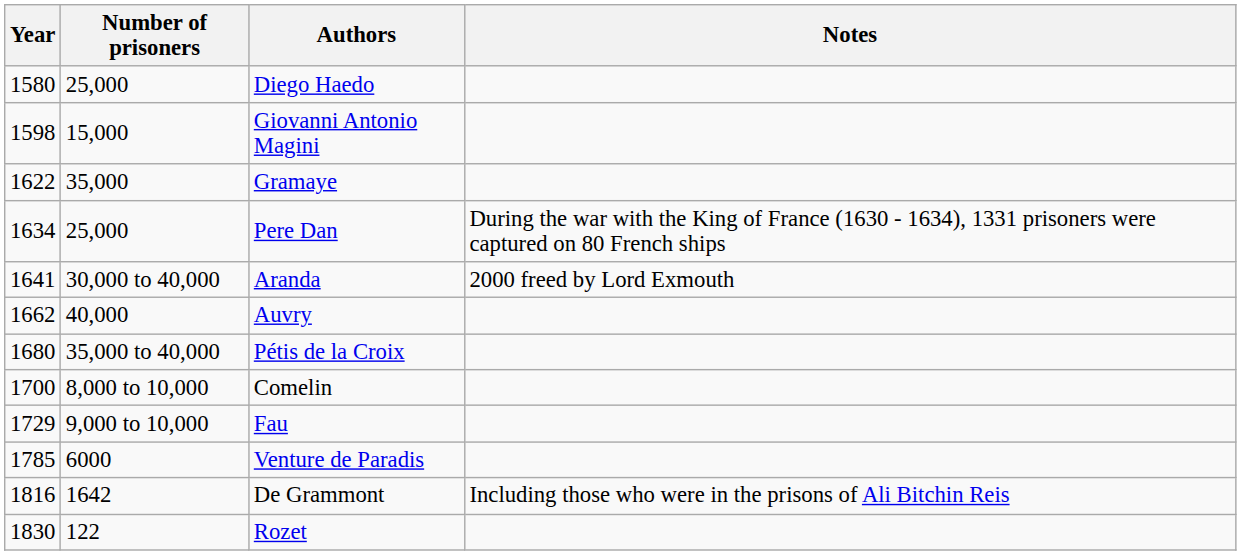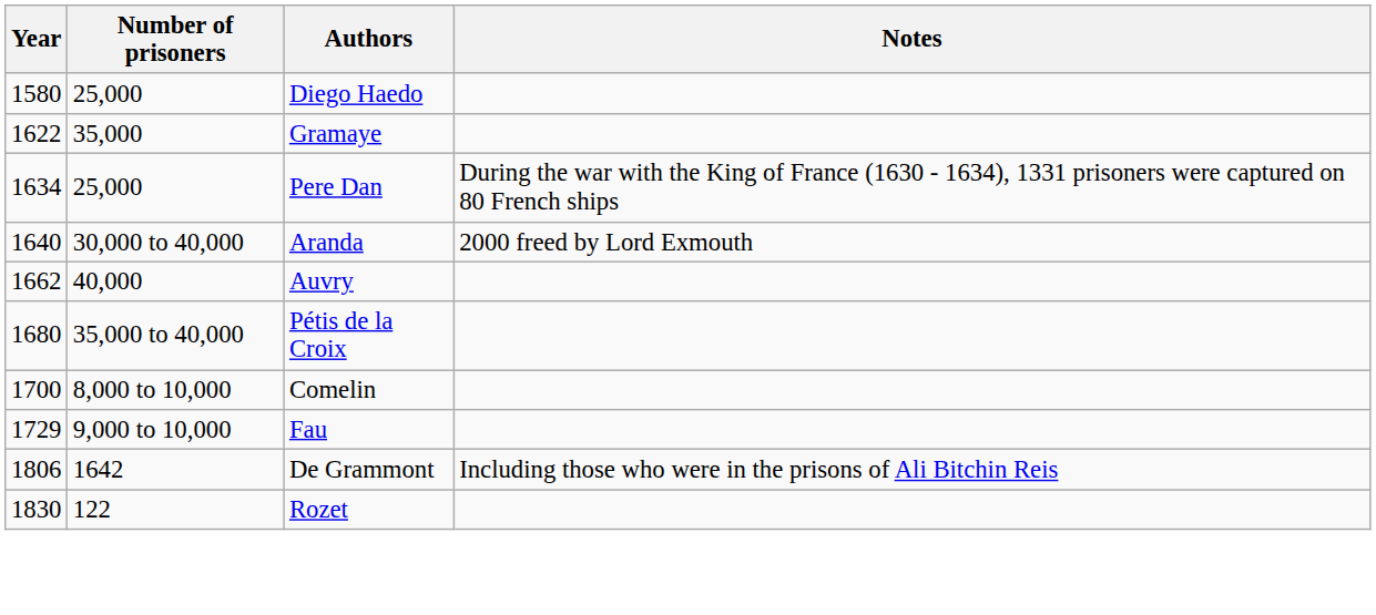- row: 1598 | 15,000 | Giovanni Antonio Magini
Aranda | Year: 1641 -> 1640
- row: 1785 | 6000 | Venture de Paradis
De Grammont | Year: 1816 -> 1806
